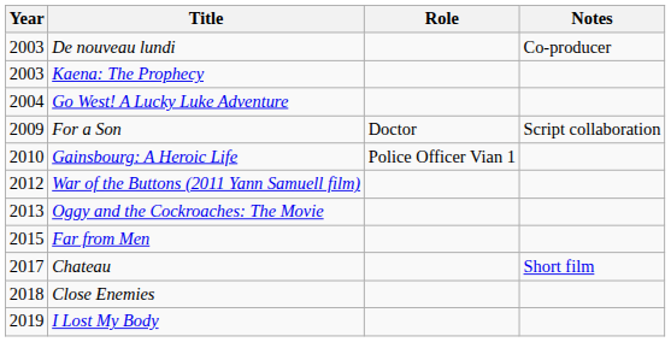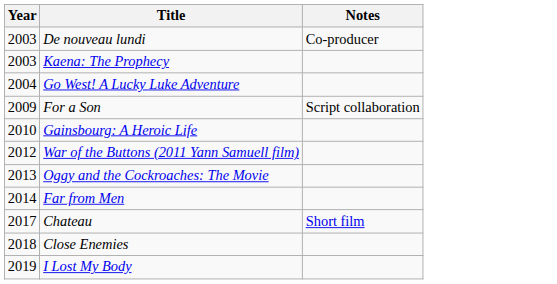- column: Role | Doctor | Police Officer Vian 1
Far from Men | Year: 2015 -> 2014
